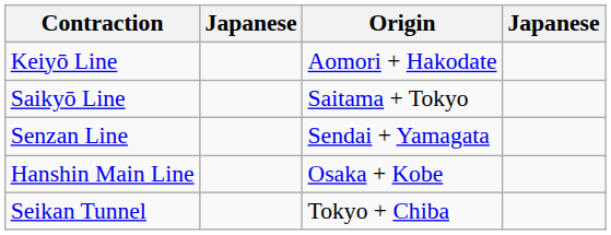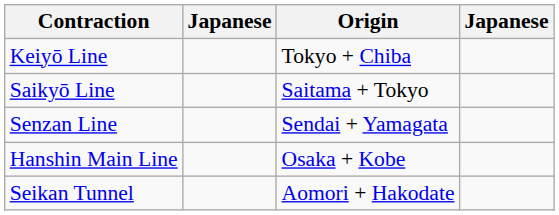Keiyō Line | Origin: Aomori + Hakodate -> Tokyo + Chiba
Seikan Tunnel | Origin: Tokyo + Chiba -> Aomori + Hakodate
